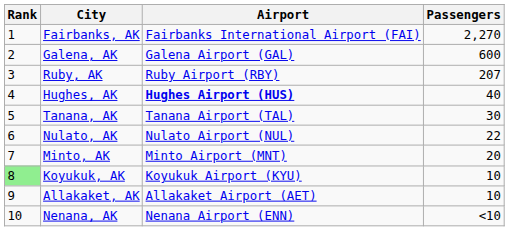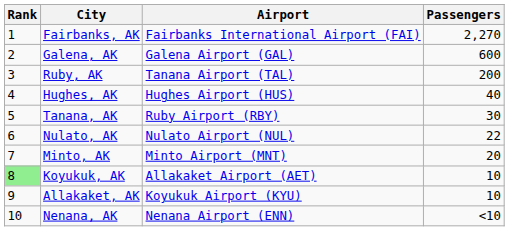Ruby, AK | Airport: Ruby Airport (RBY) -> Tanana Airport (TAL)
Ruby, AK | Passengers: 207 -> 200
Hughes, AK | Airport: bold -> normal
Tanana, AK | Airport: Tanana Airport (TAL) -> Ruby Airport (RBY)
Koyukuk, AK | Airport: Koyukuk Airport (KYU) -> Allakaket Airport (AET)
Allakaket, AK | Airport: Allakaket Airport (AET) -> Koyukuk Airport (KYU)
